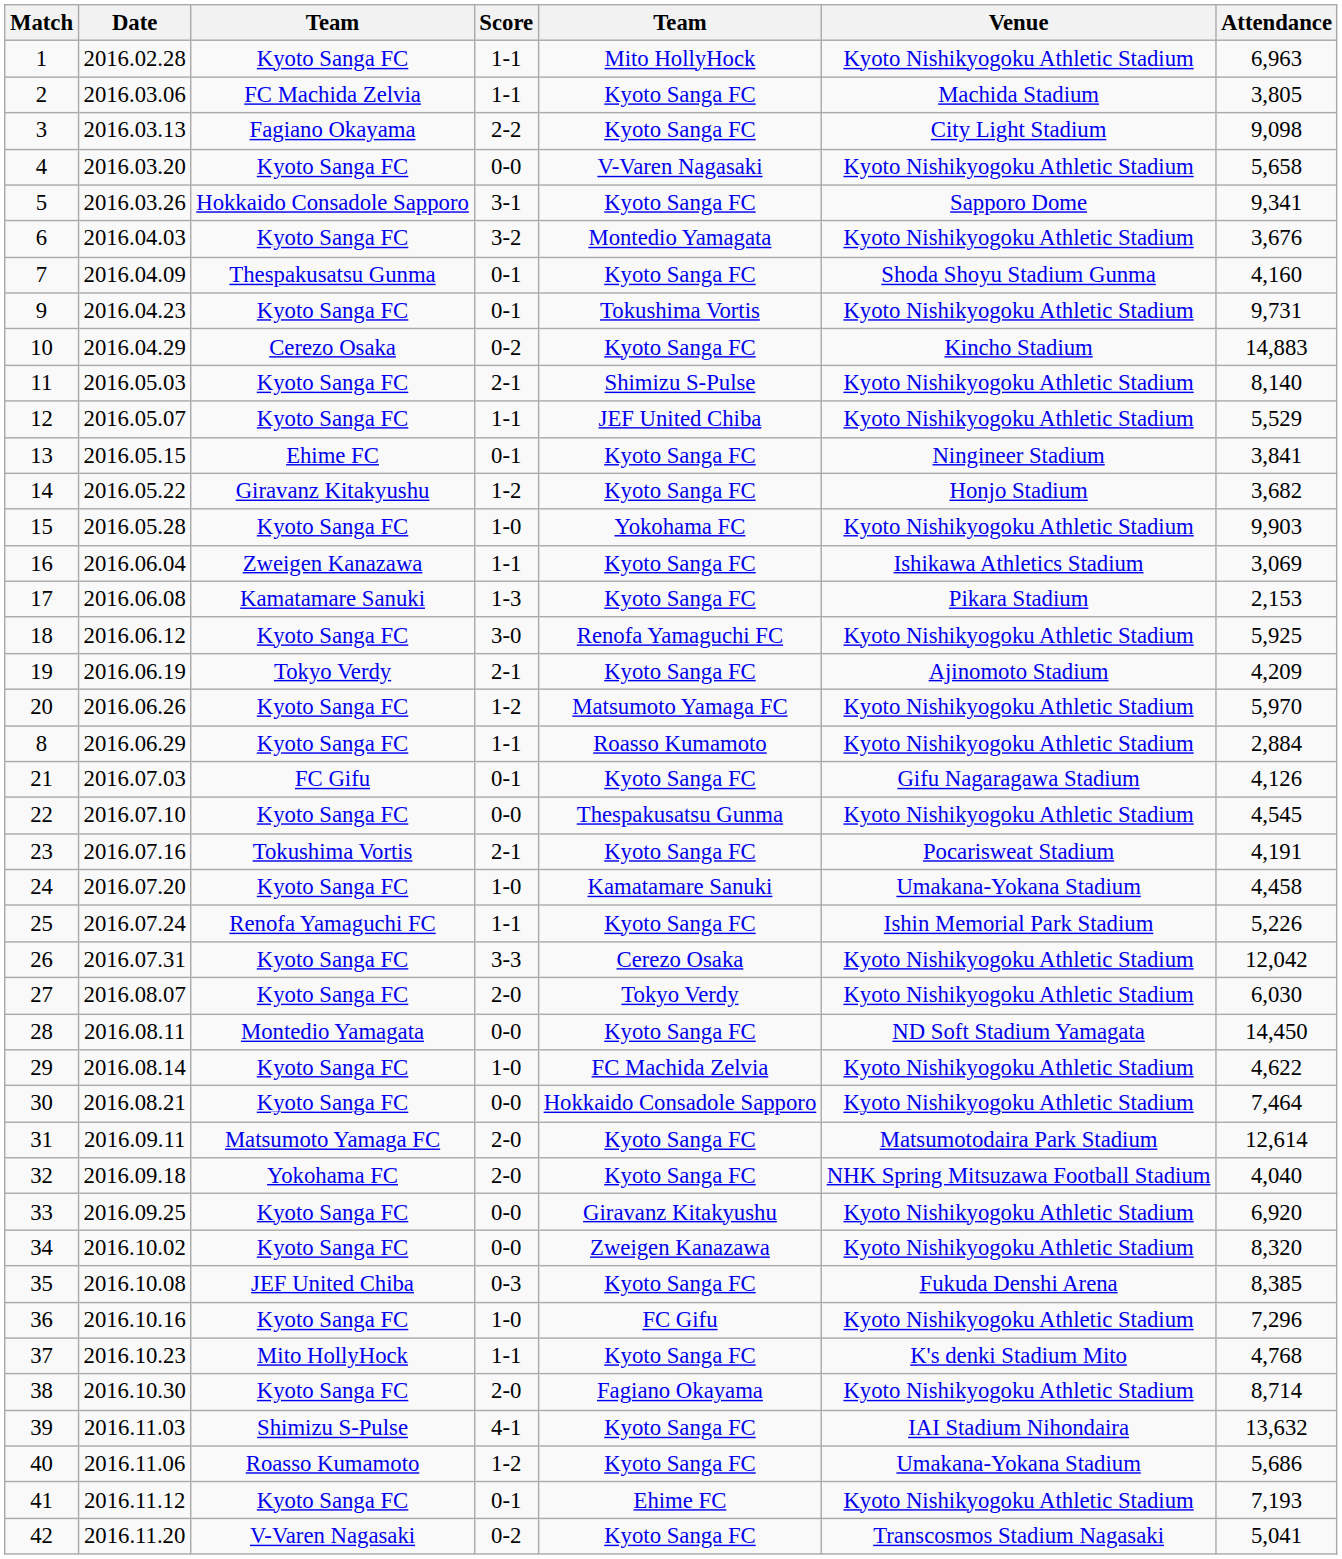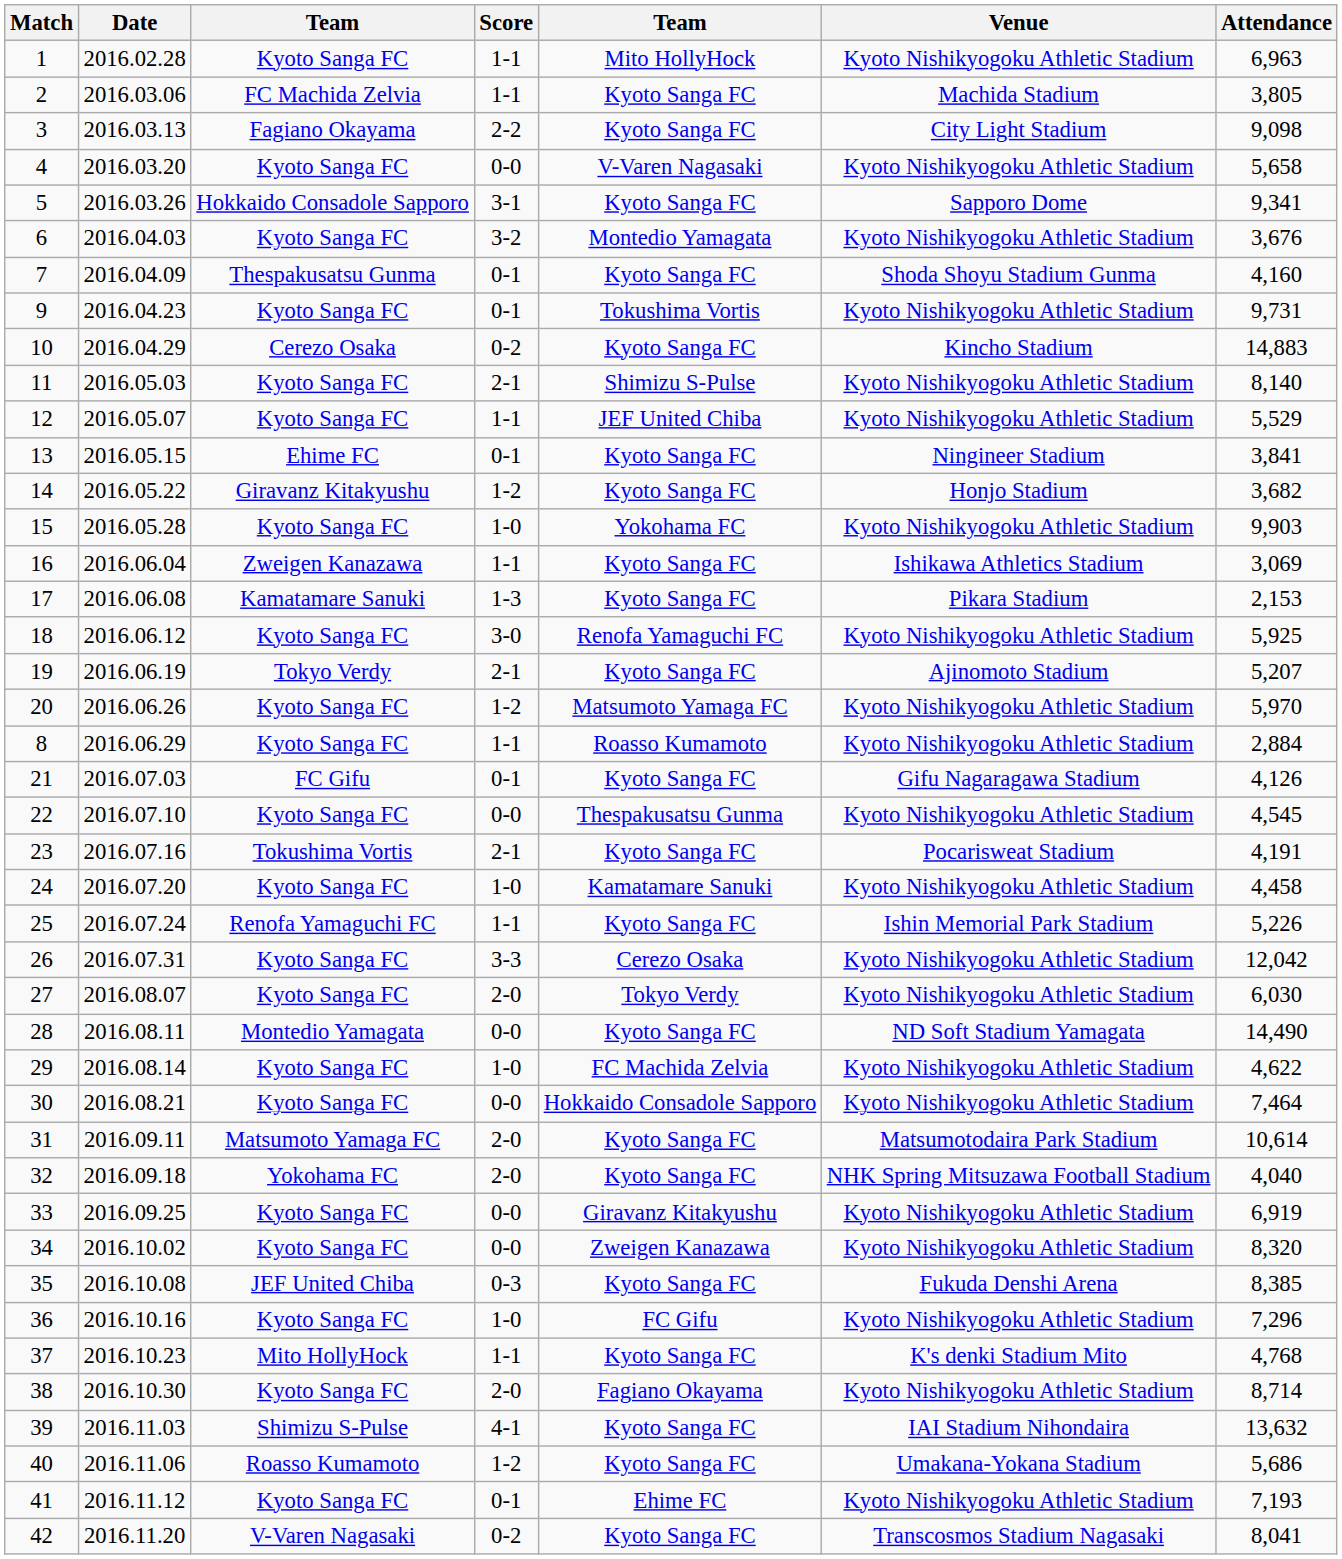19 | Attendance: 4,209 -> 5,207
24 | Venue: Umakana-Yokana Stadium -> Kyoto Nishikyogoku Athletic Stadium
28 | Attendance: 14,450 -> 14,490
31 | Attendance: 12,614 -> 10,614
33 | Attendance: 6,920 -> 6,919
42 | Attendance: 5,041 -> 8,041
